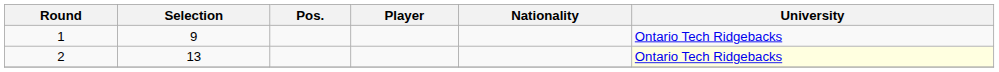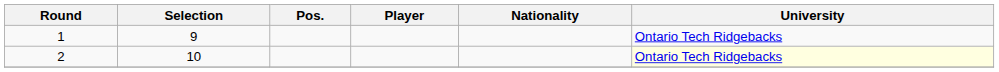2 | Selection: 13 -> 10
